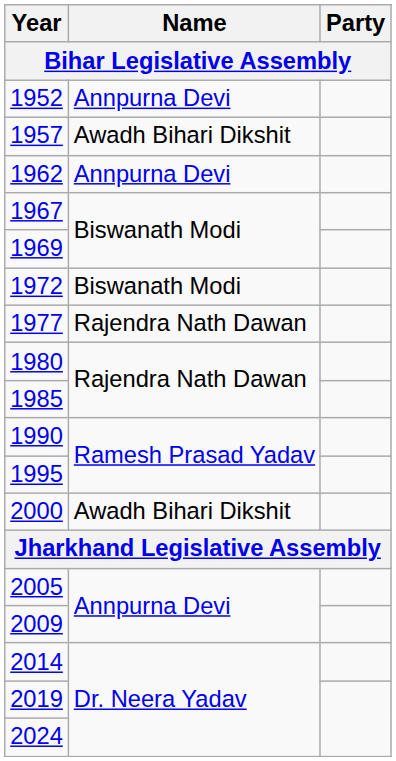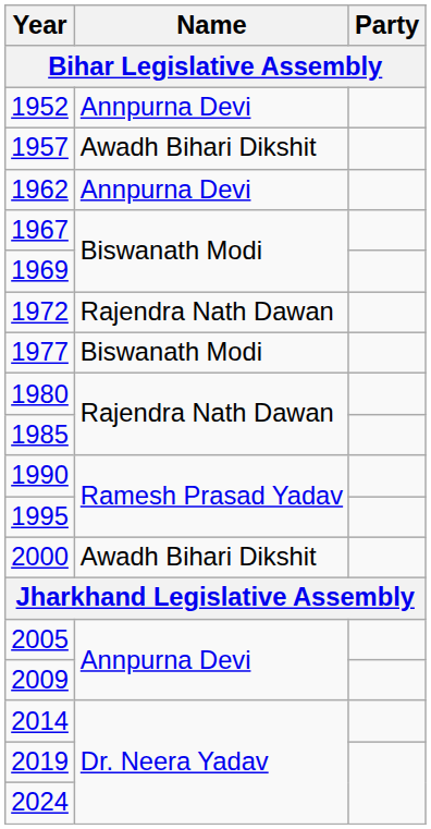1972 | Name: Biswanath Modi -> Rajendra Nath Dawan
1977 | Name: Rajendra Nath Dawan -> Biswanath Modi
